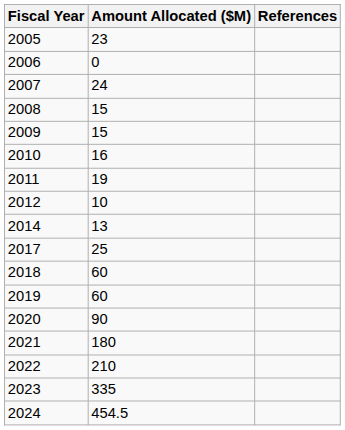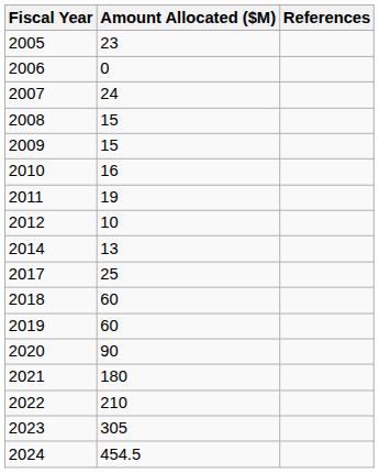2023 | Amount Allocated ($M): 335 -> 305
